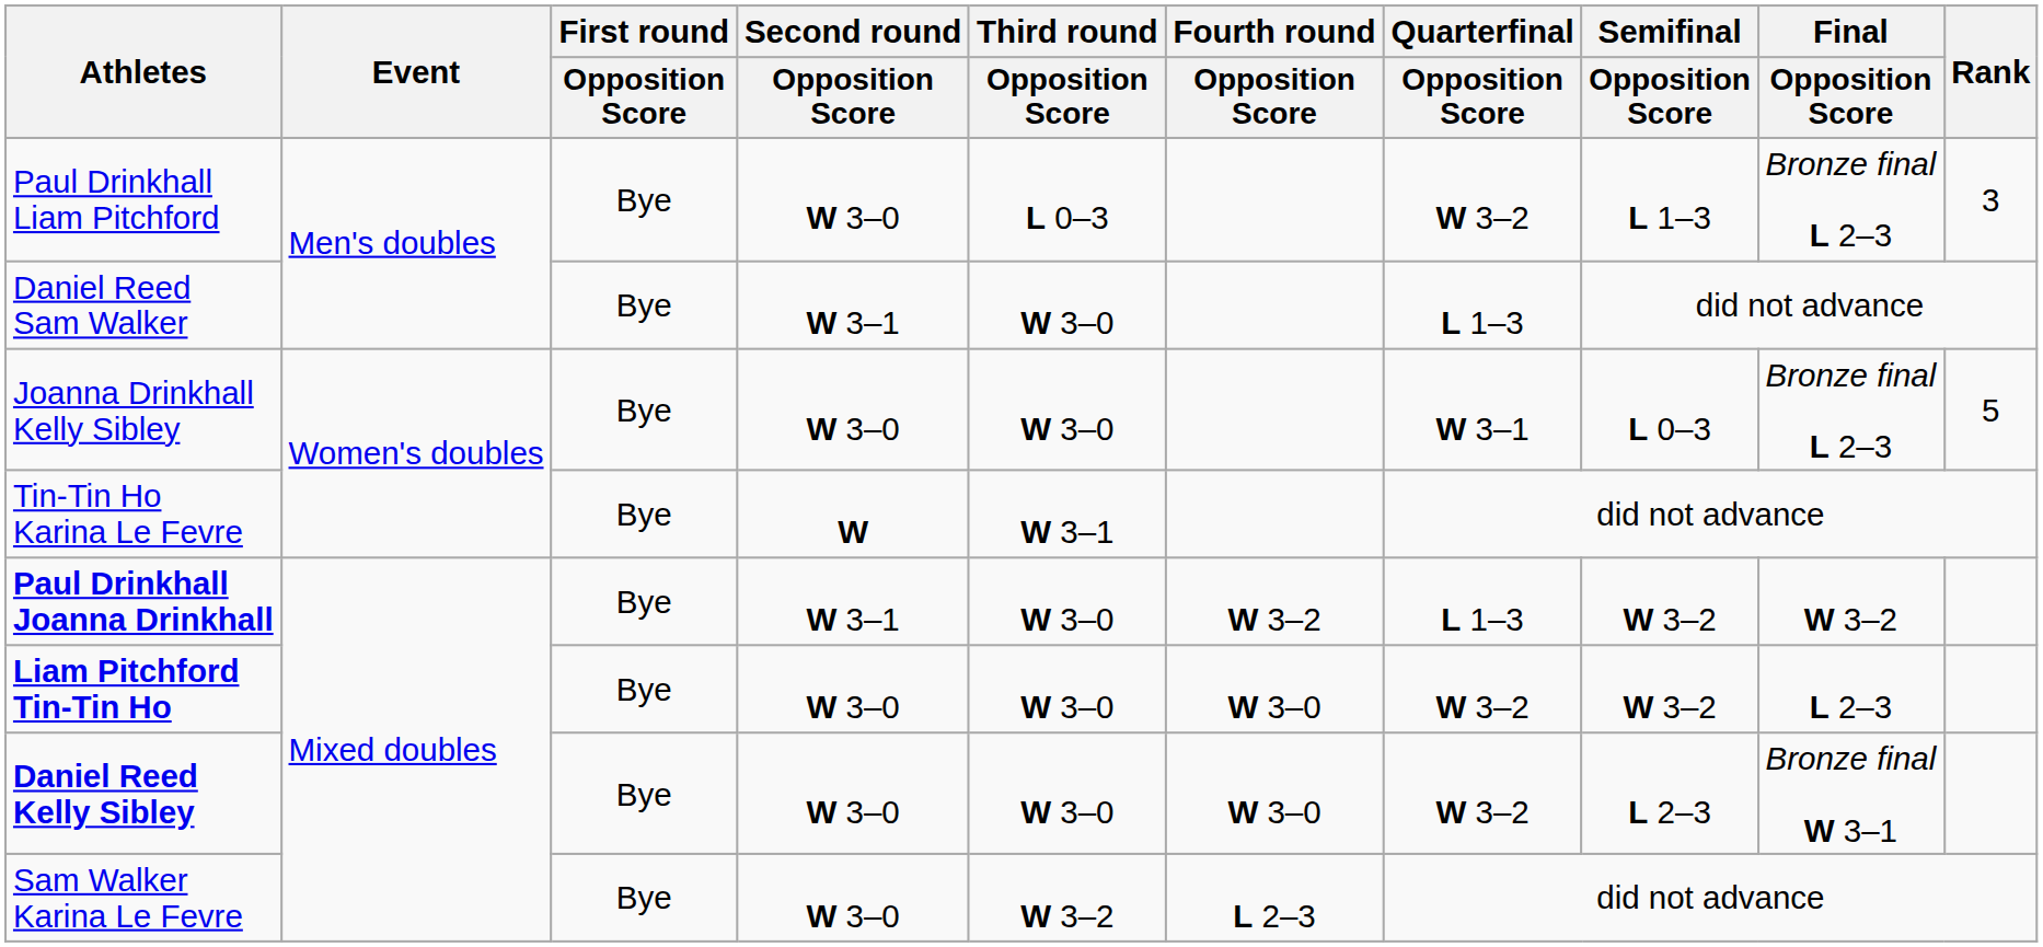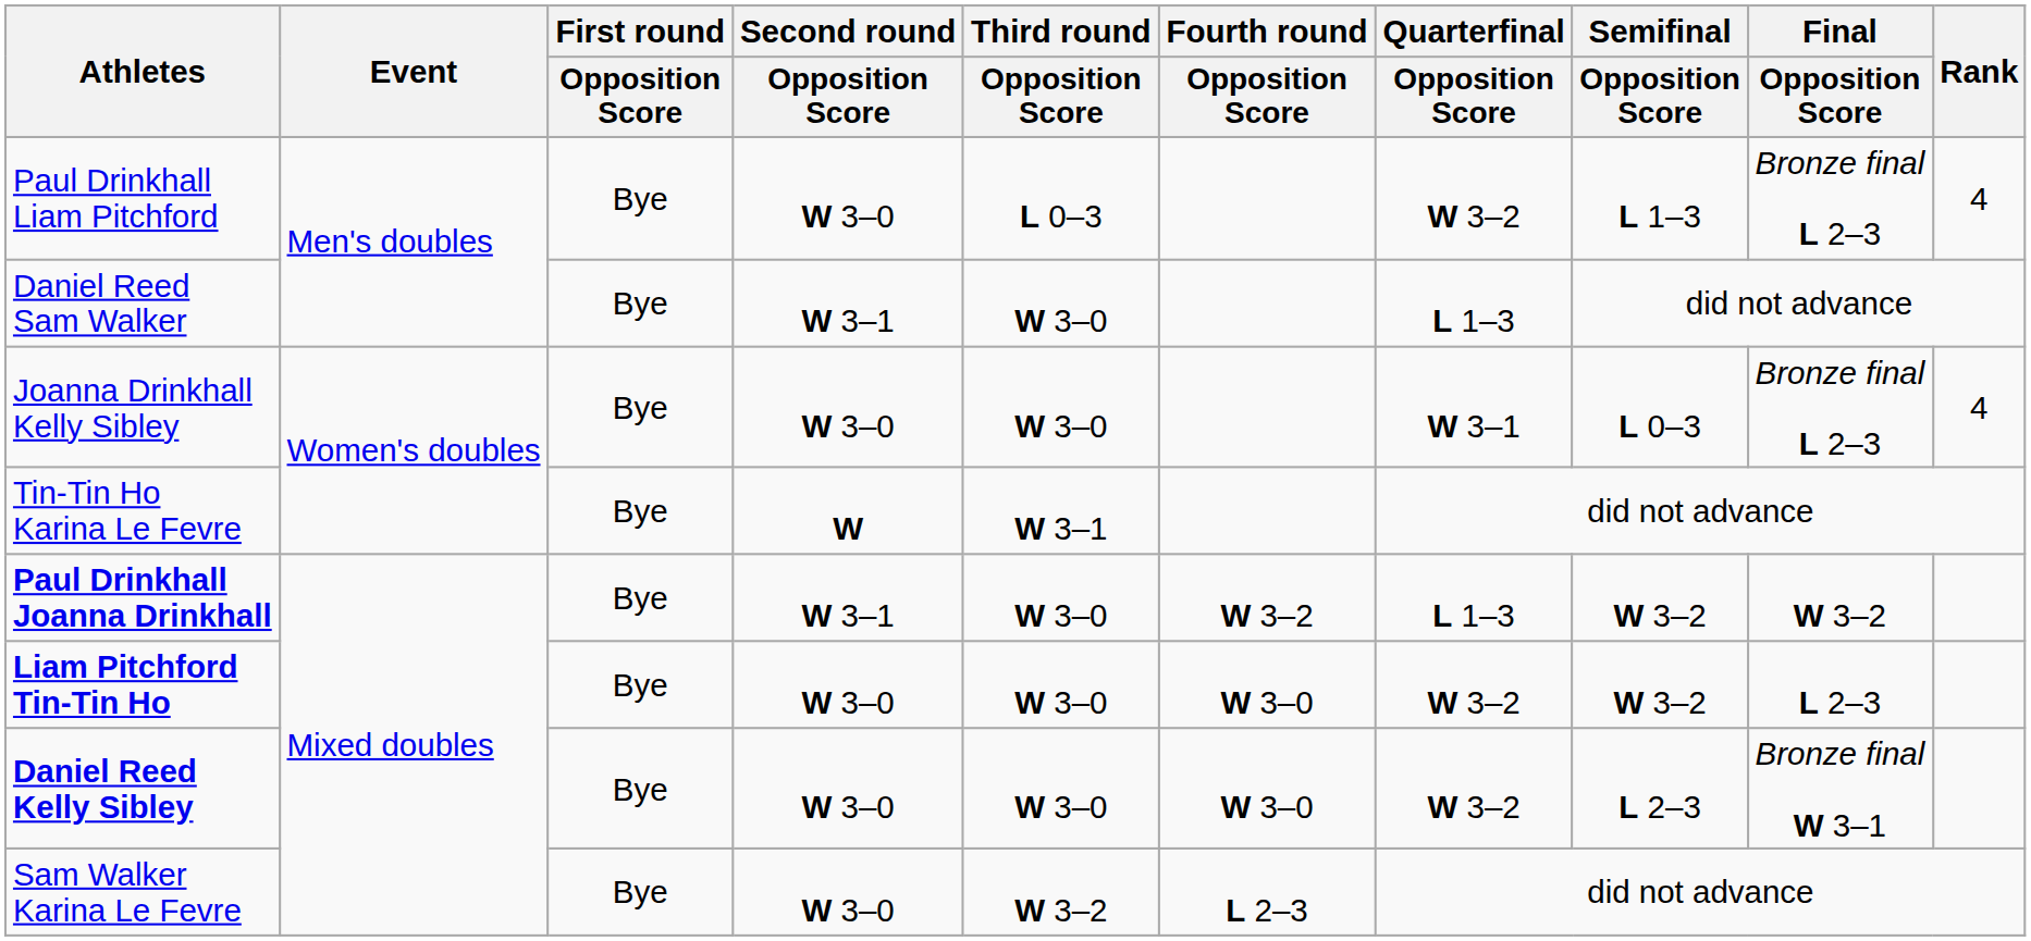Paul Drinkhall Liam Pitchford | Rank: 3 -> 4
Joanna Drinkhall Kelly Sibley | Rank: 5 -> 4
